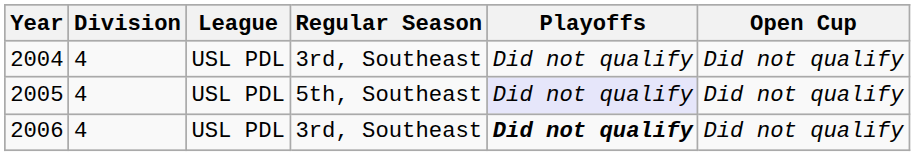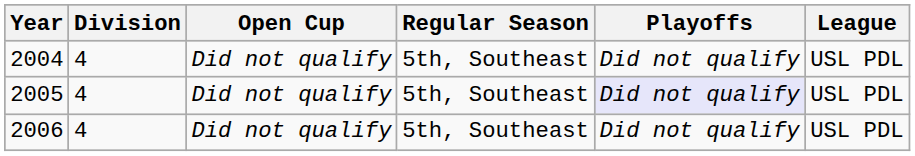columns swapped: League <-> Open Cup
2004 | Regular Season: 3rd, Southeast -> 5th, Southeast
2006 | Regular Season: 3rd, Southeast -> 5th, Southeast
2006 | Playoffs: bold -> normal
